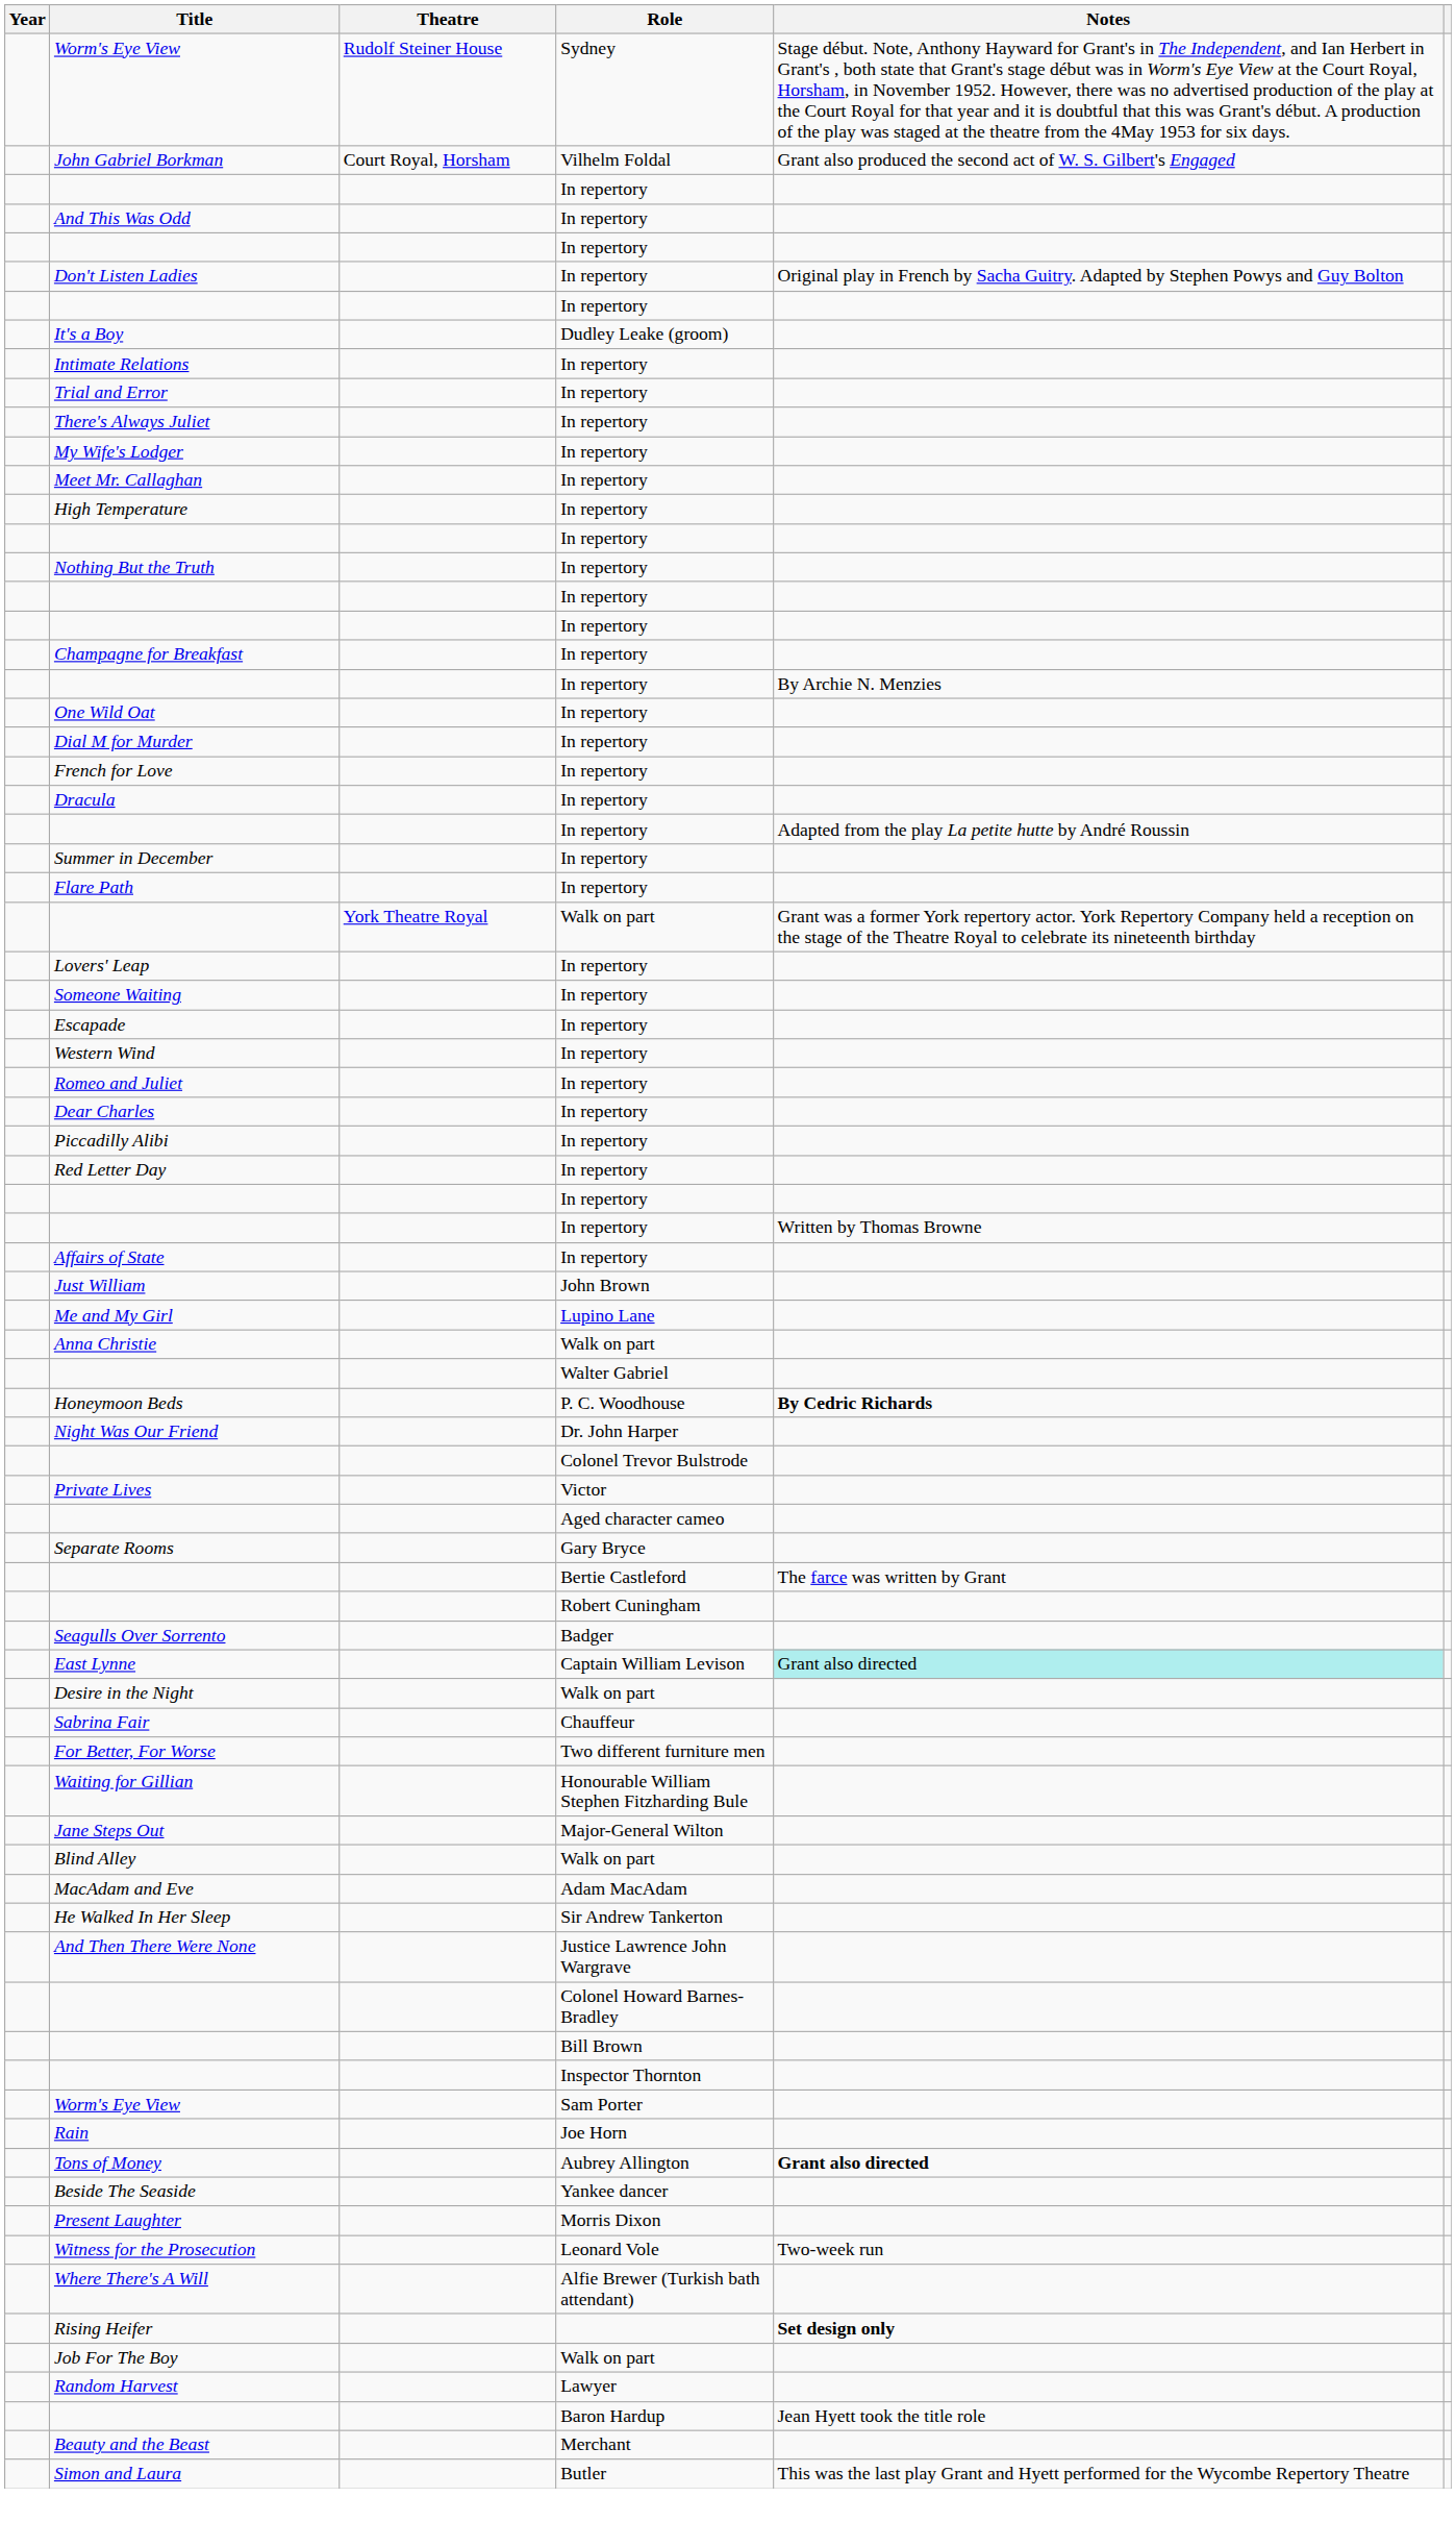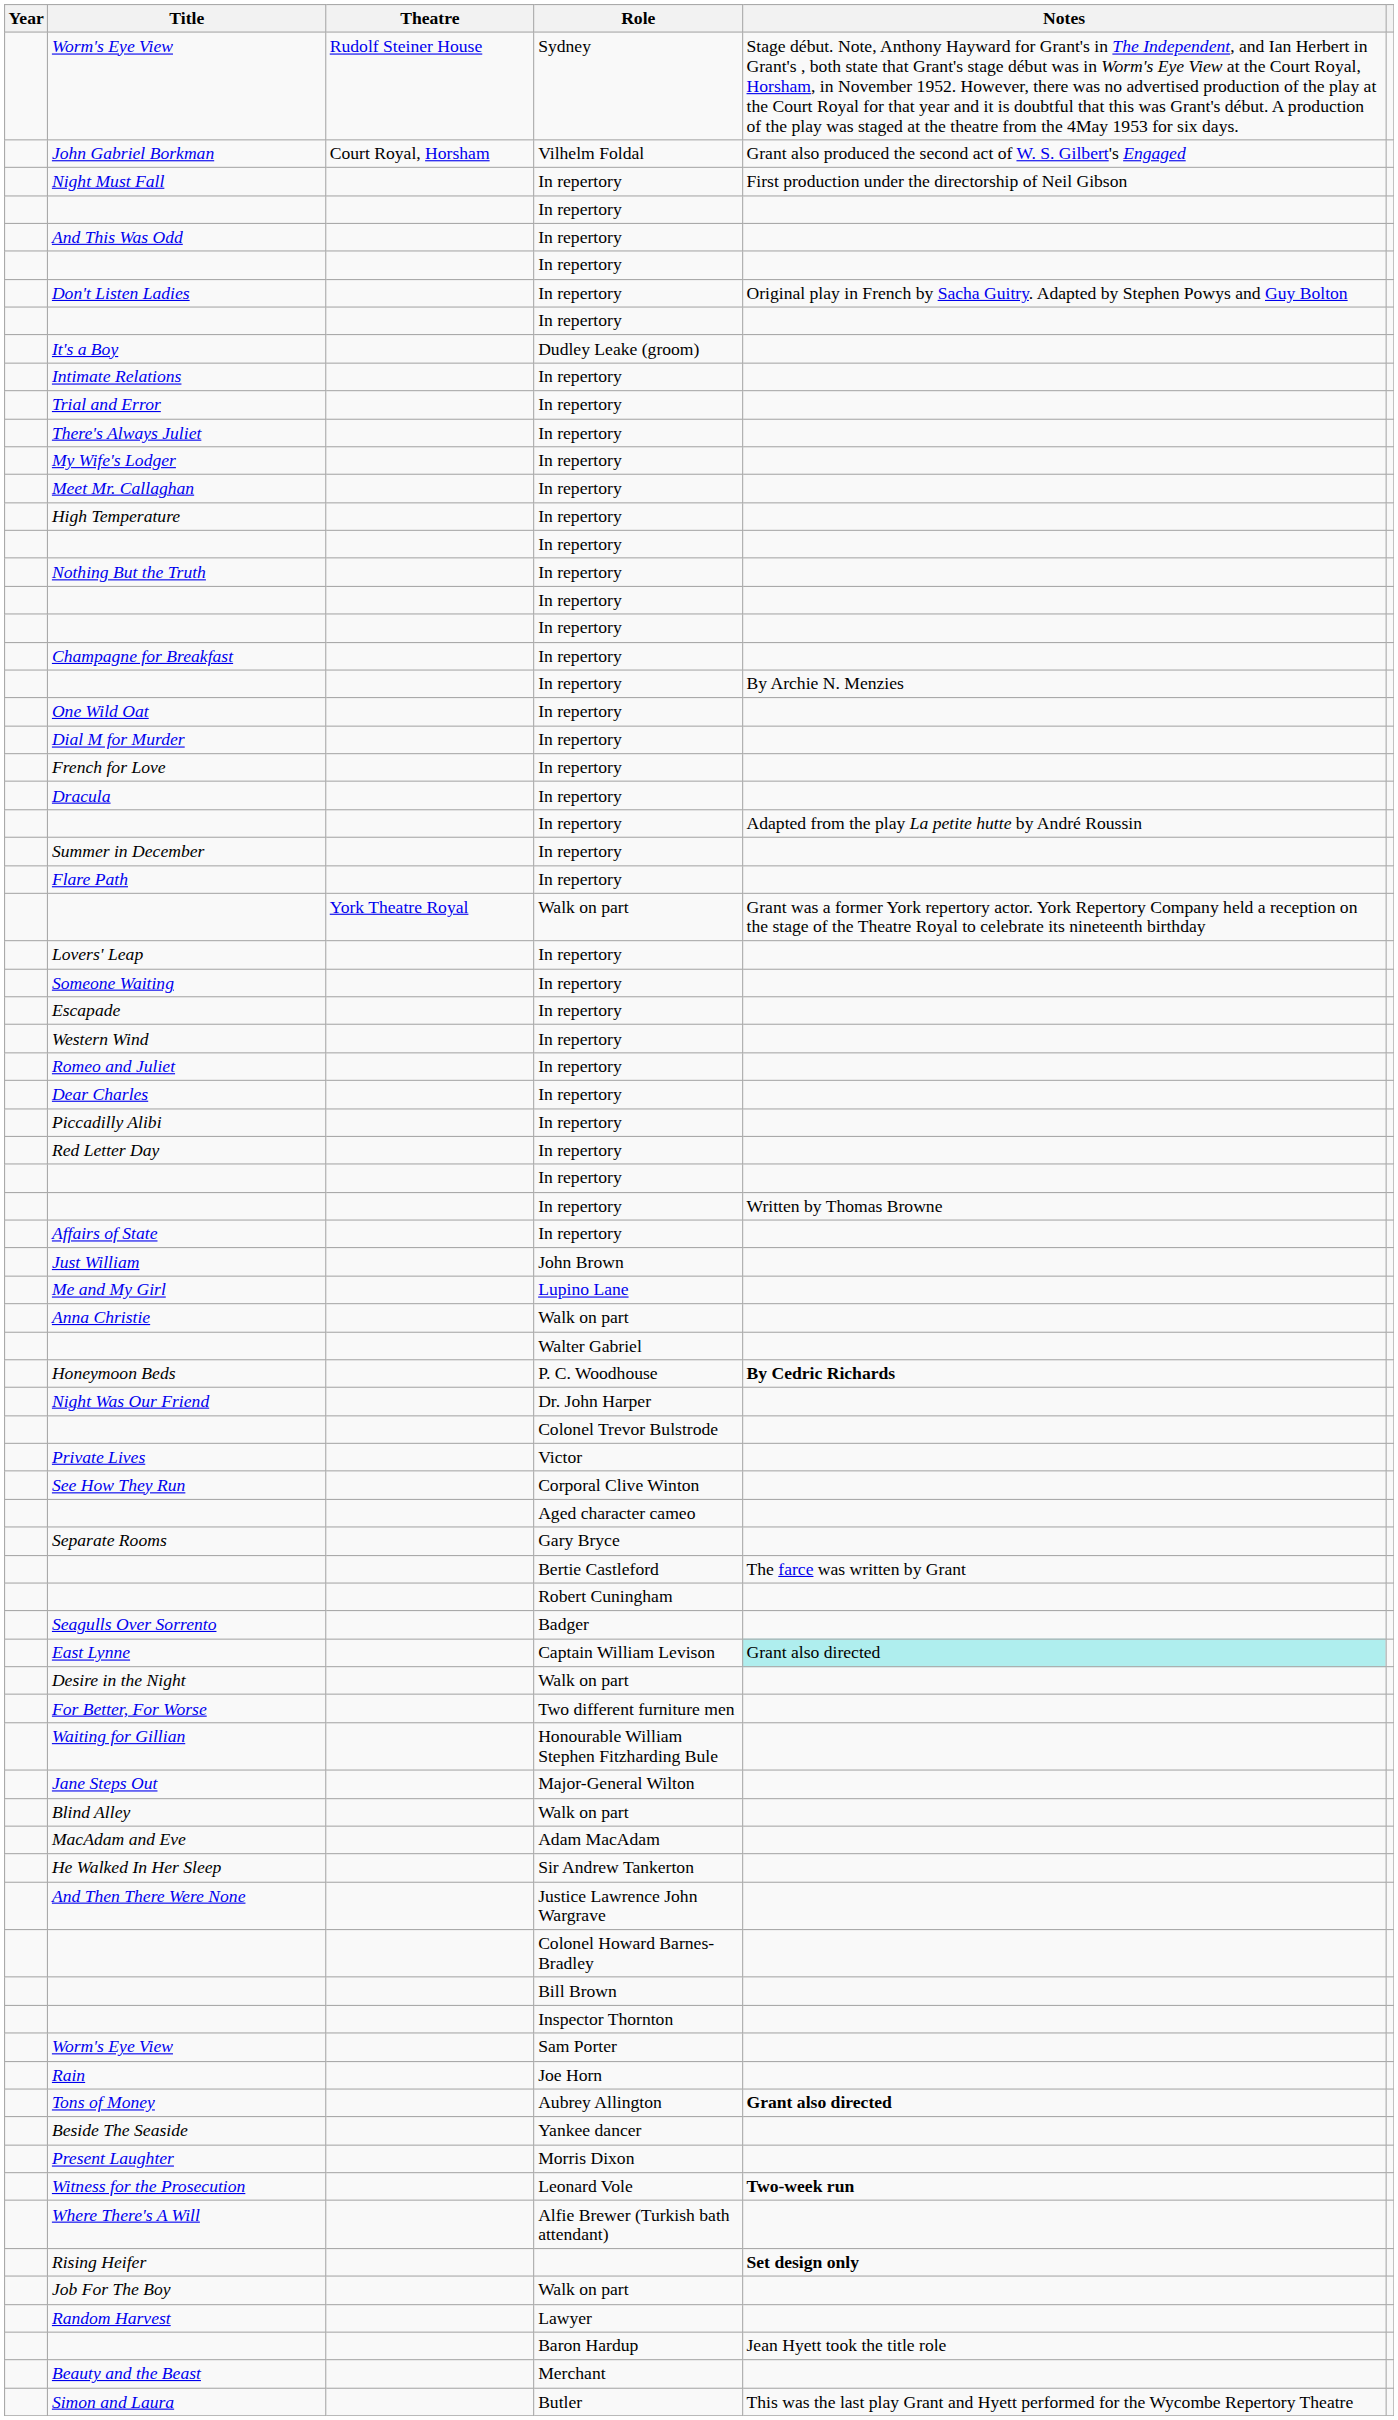+ row: Night Must Fall | In repertory | First production under the directorship of Neil Gibson
+ row: See How They Run | Corporal Clive Winton
- row: Sabrina Fair | Chauffeur
Witness for the Prosecution | Notes: normal -> bold
